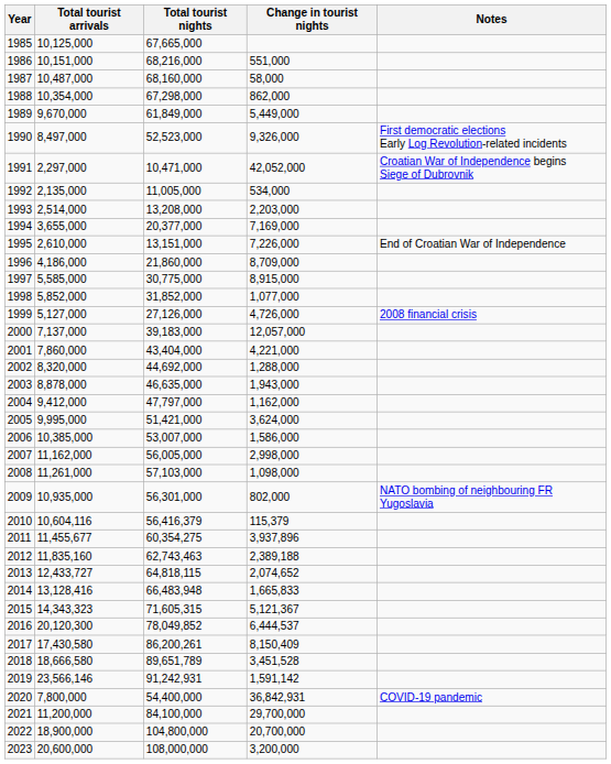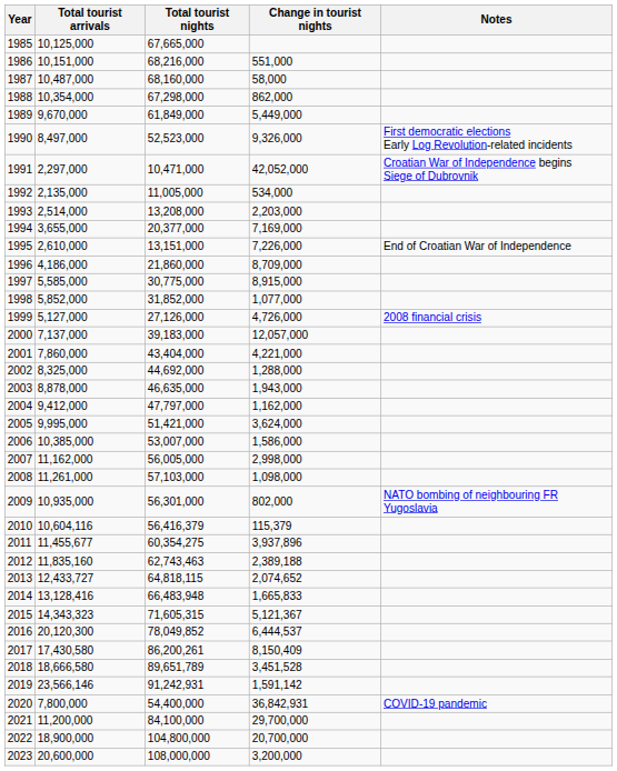2002 | Total tourist arrivals: 8,320,000 -> 8,325,000
